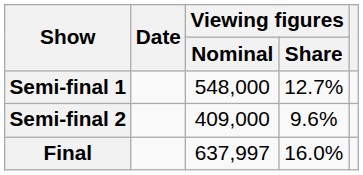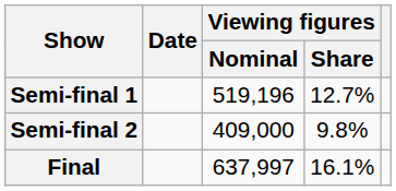Semi-final 1 | Viewing figures / Nominal: 548,000 -> 519,196
Semi-final 2 | Viewing figures / Share: 9.6% -> 9.8%
Final | Viewing figures / Share: 16.0% -> 16.1%
